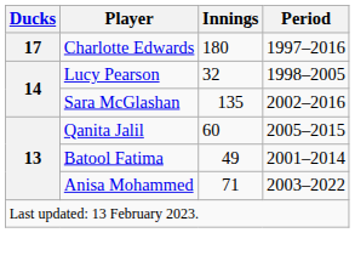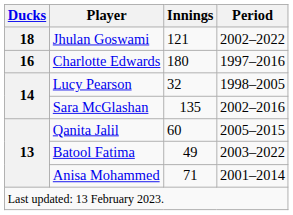+ row: 18 | Jhulan Goswami | 121 | 2002–2022
Charlotte Edwards | Ducks: 17 -> 16
Batool Fatima | Period: 2001–2014 -> 2003–2022
Anisa Mohammed | Period: 2003–2022 -> 2001–2014
